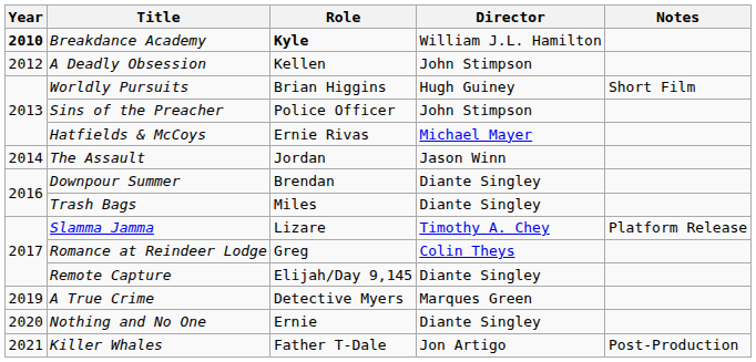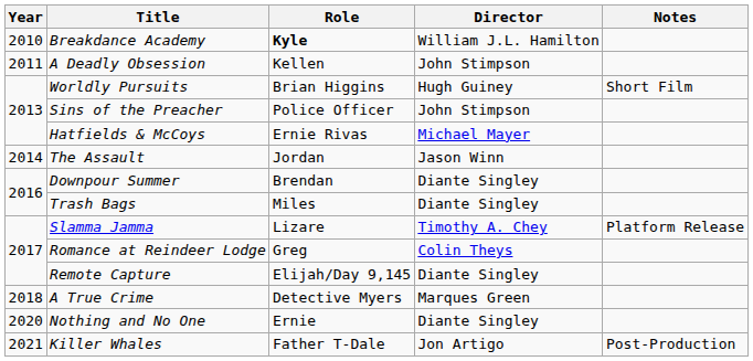Breakdance Academy | Year: bold -> normal
A Deadly Obsession | Year: 2012 -> 2011
A True Crime | Year: 2019 -> 2018
